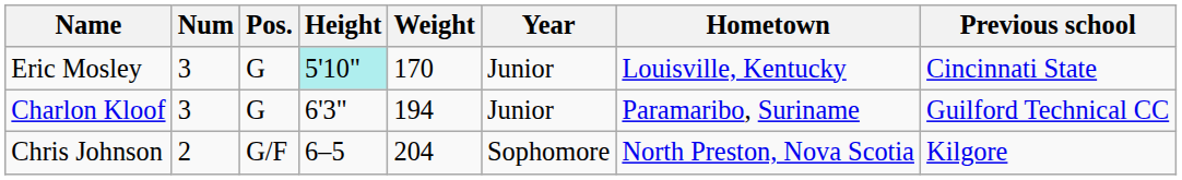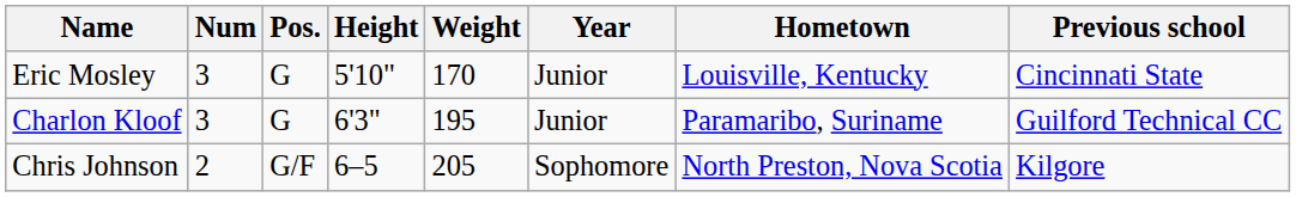Eric Mosley | Height: paleturquoise background -> no background
Charlon Kloof | Weight: 194 -> 195
Chris Johnson | Weight: 204 -> 205
